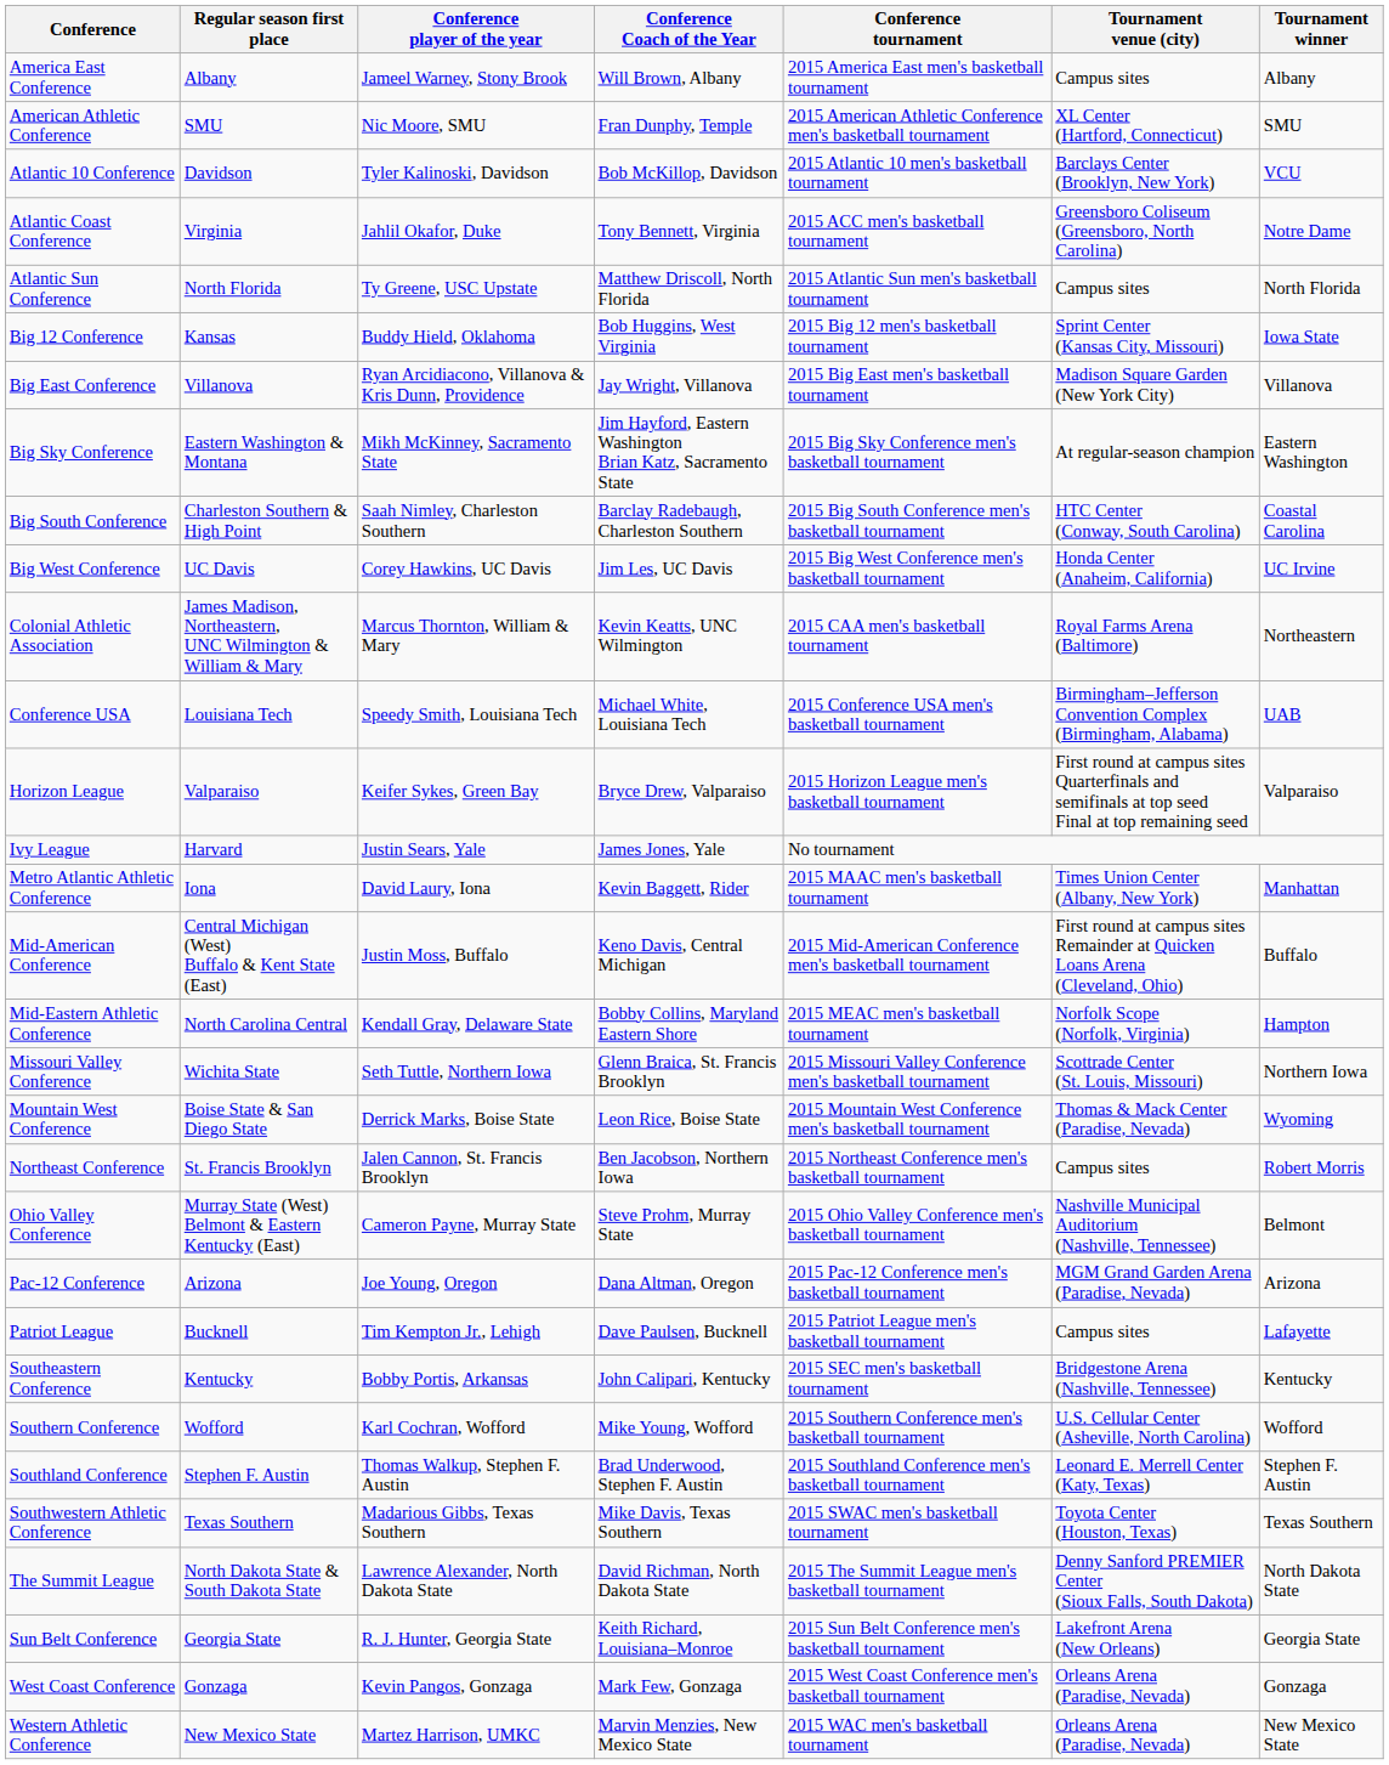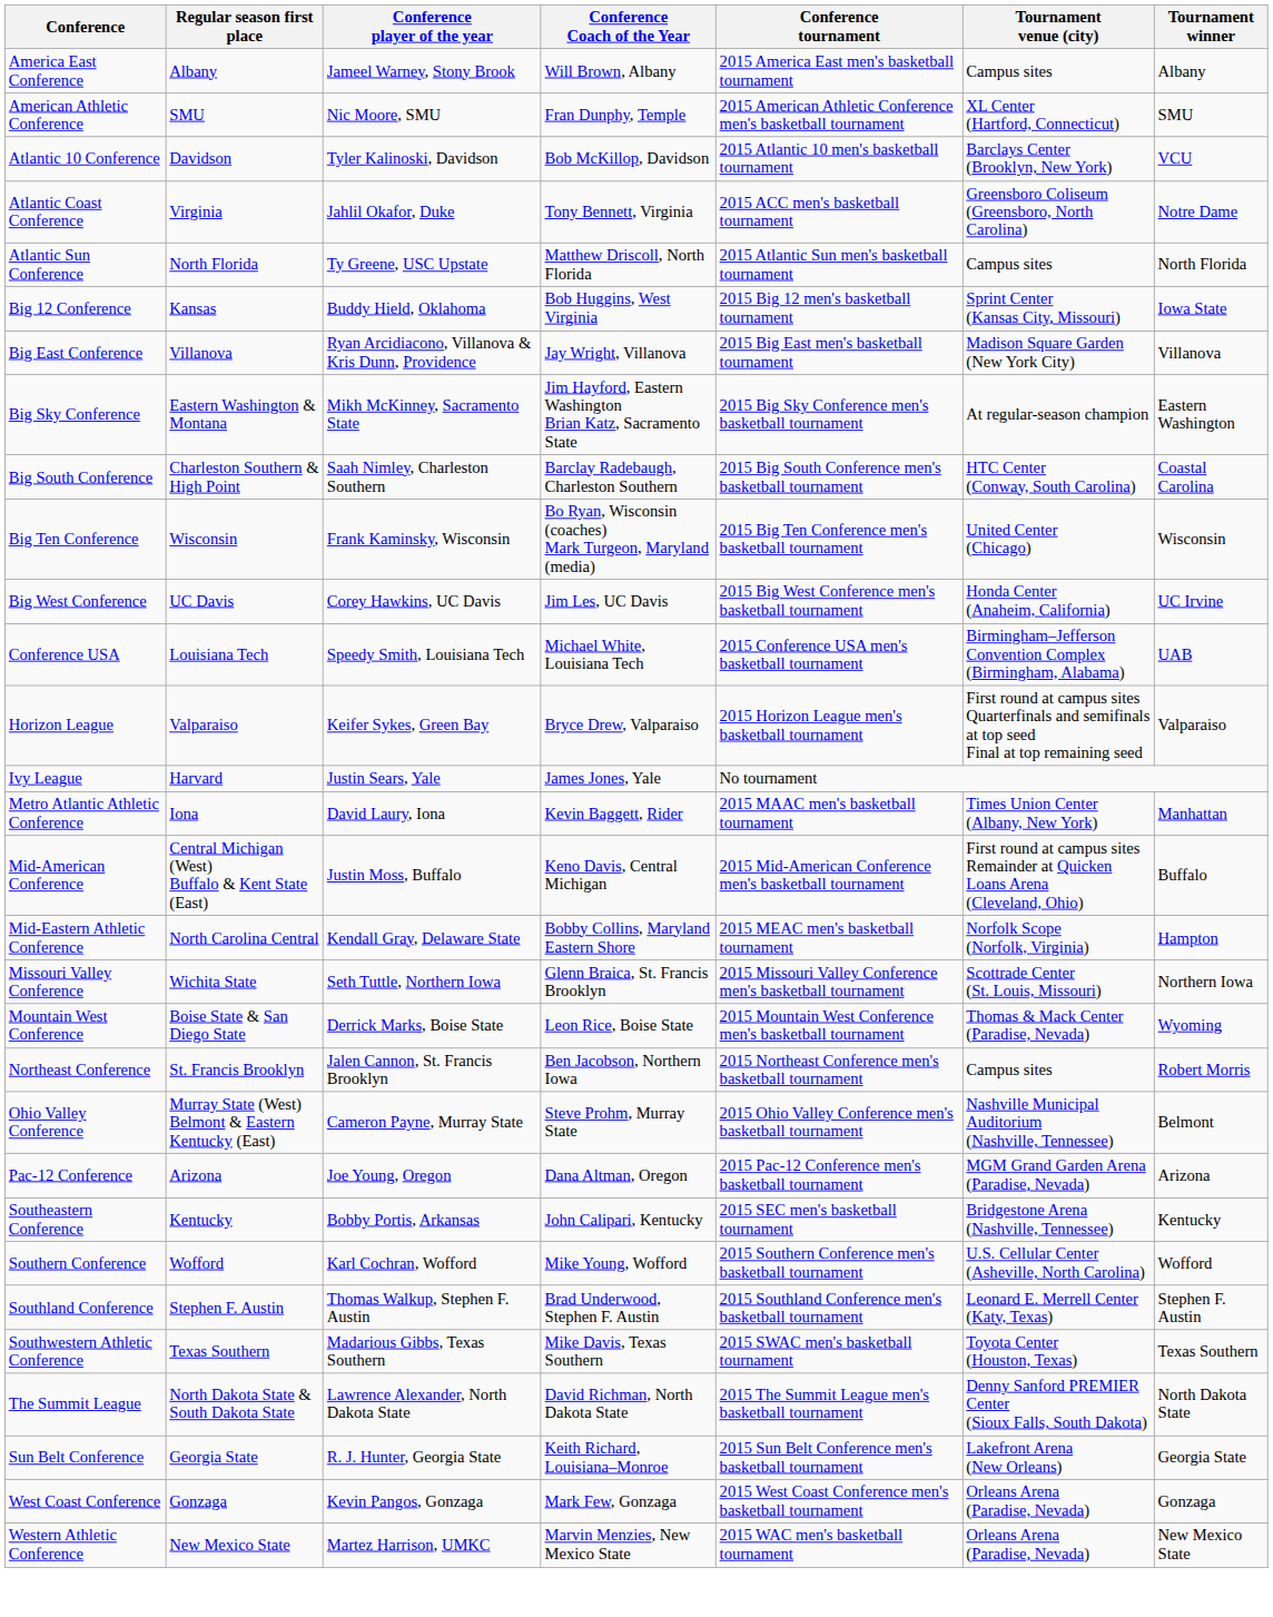+ row: Big Ten Conference | Wisconsin | Frank Kaminsky, Wisconsin | Bo Ryan, Wisconsin (coaches) Mark Turgeon, Maryland (media) | 2015 Big Ten Conference men's basketball tournament | United Center (Chicago) | Wisconsin
- row: Colonial Athletic Association | James Madison, Northeastern, UNC Wilmington & William & Mary | Marcus Thornton, William & Mary | Kevin Keatts, UNC Wilmington | 2015 CAA men's basketball tournament | Royal Farms Arena (Baltimore) | Northeastern
- row: Patriot League | Bucknell | Tim Kempton Jr., Lehigh | Dave Paulsen, Bucknell | 2015 Patriot League men's basketball tournament | Campus sites | Lafayette
